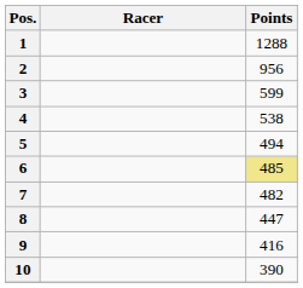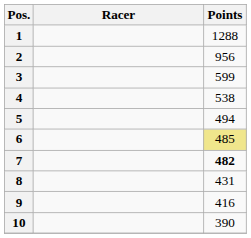7 | Points: normal -> bold
8 | Points: 447 -> 431
